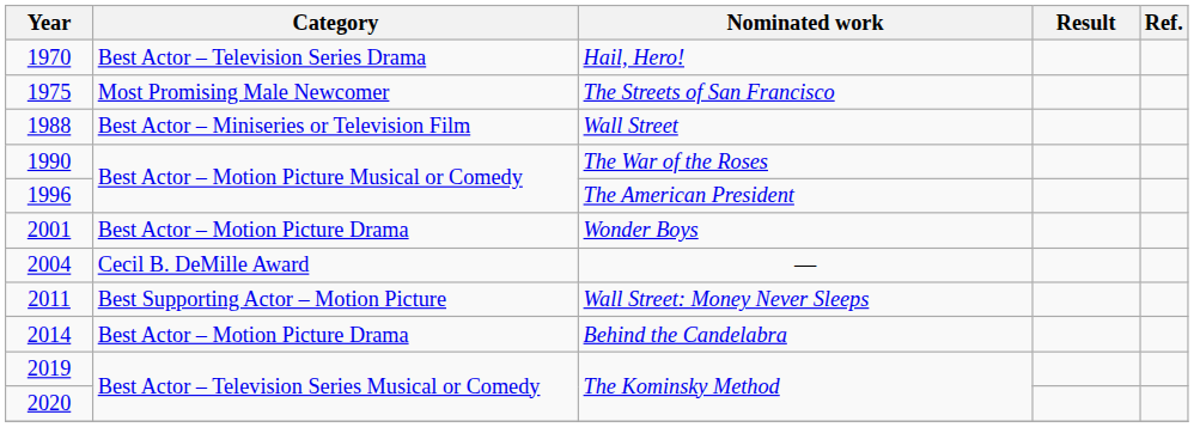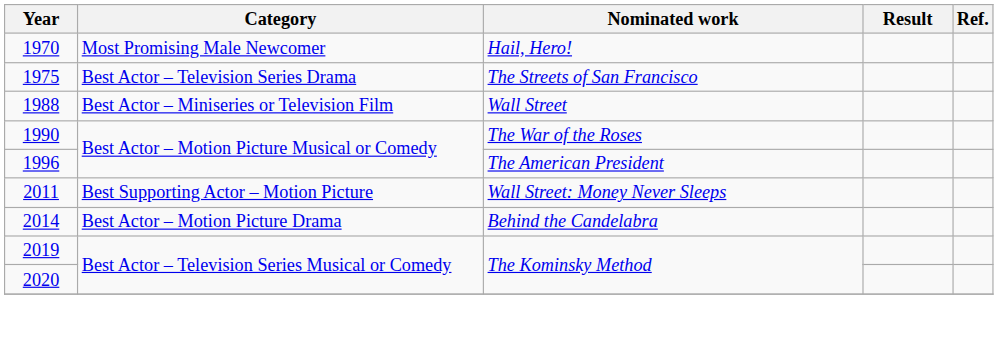Hail, Hero! | Category: Best Actor – Television Series Drama -> Most Promising Male Newcomer
The Streets of San Francisco | Category: Most Promising Male Newcomer -> Best Actor – Television Series Drama
- row: 2001 | Best Actor – Motion Picture Drama | Wonder Boys
- row: 2004 | Cecil B. DeMille Award | —
